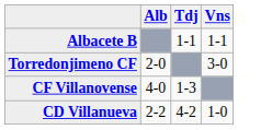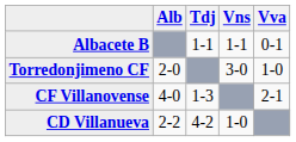+ column: Vva | 0-1 | 1-0 | 2-1
